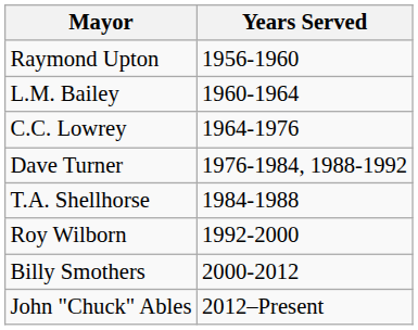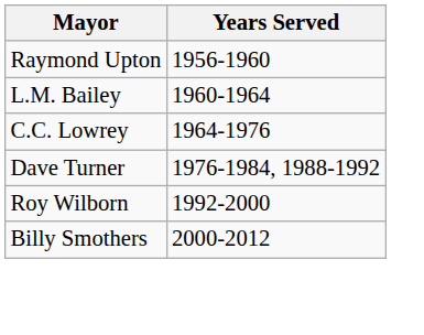- row: T.A. Shellhorse | 1984-1988
- row: John "Chuck" Ables | 2012–Present
